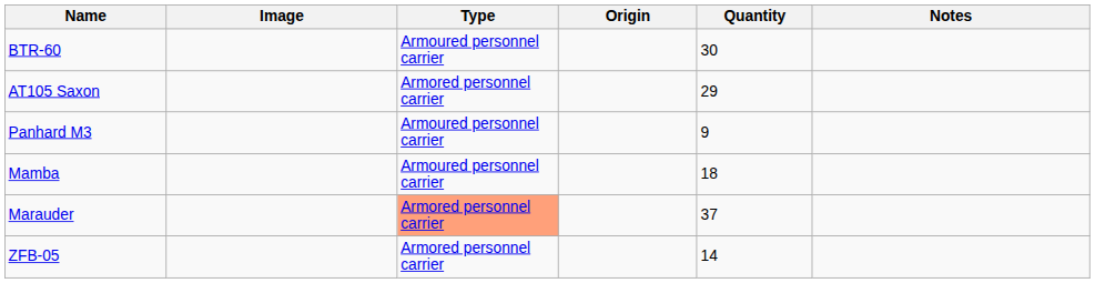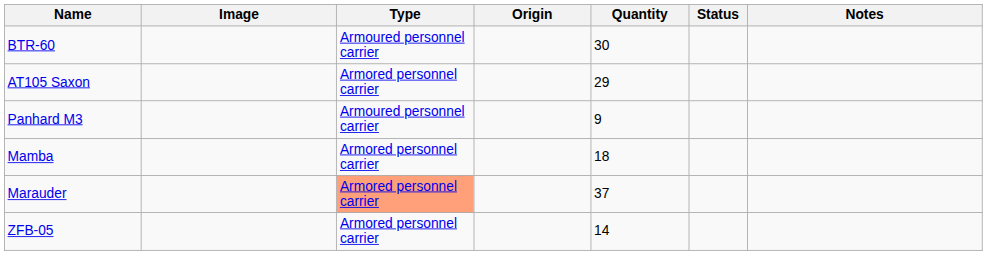+ column: Status
Mamba | Type: Armoured personnel carrier -> Armored personnel carrier
